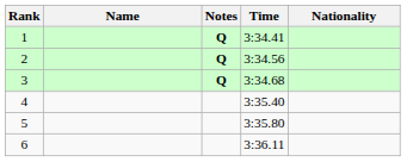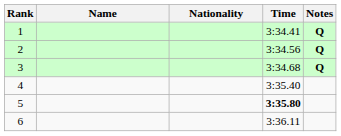columns swapped: Nationality <-> Notes
5 | Time: normal -> bold
